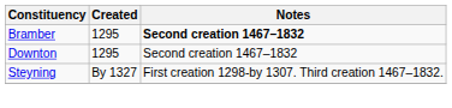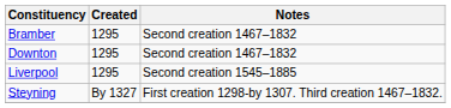Bramber | Notes: bold -> normal
+ row: Liverpool | 1295 | Second creation 1545–1885
